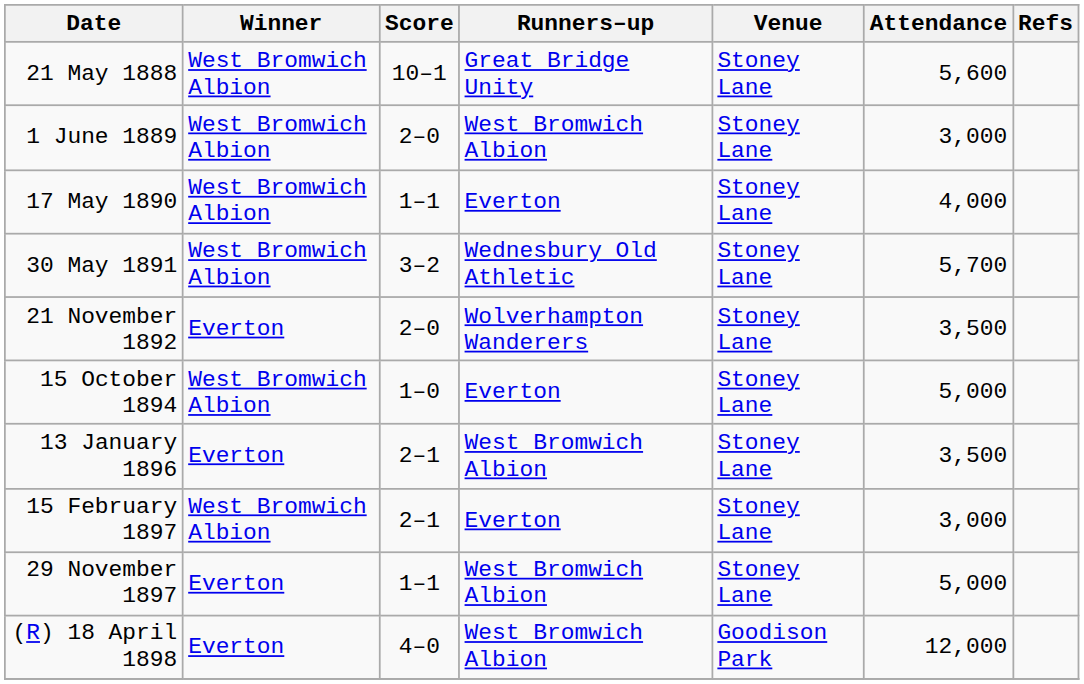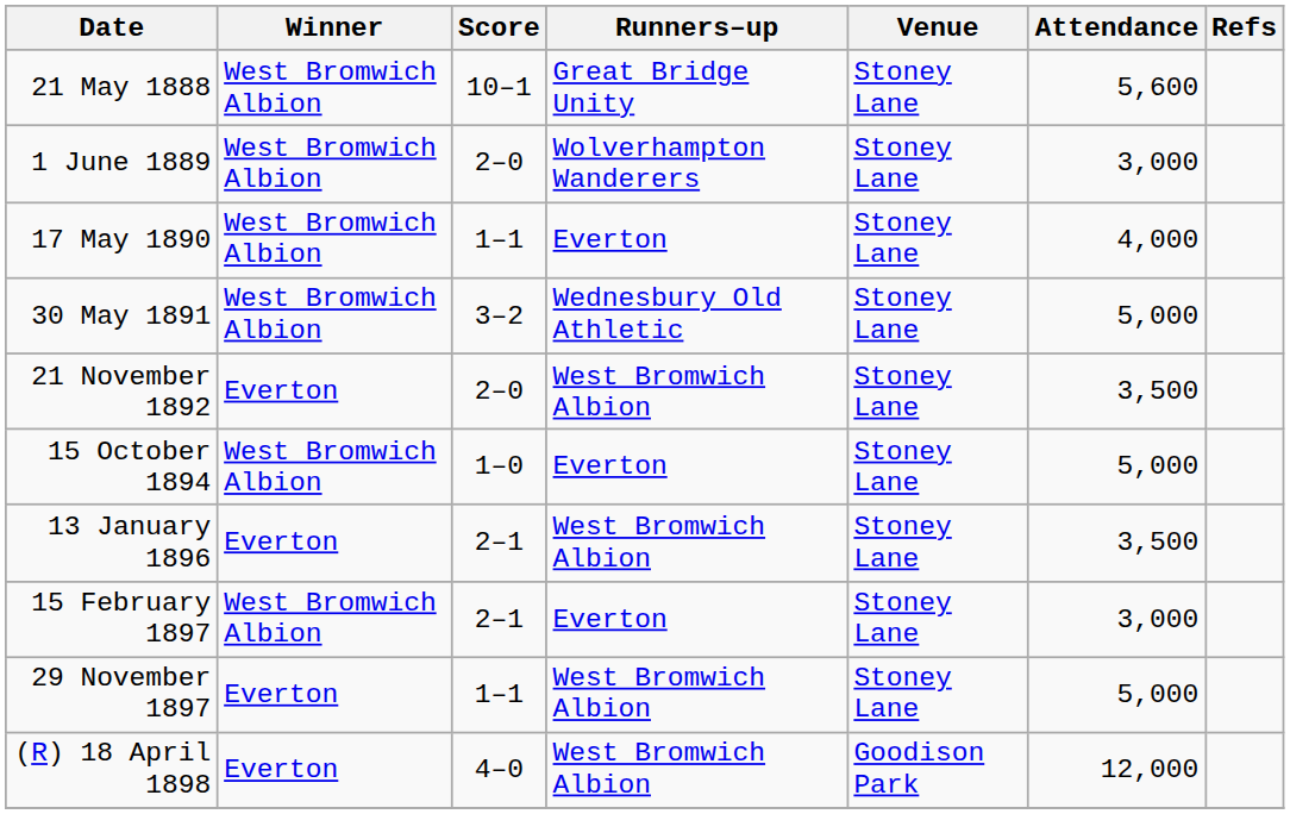1 June 1889 | Runners–up: West Bromwich Albion -> Wolverhampton Wanderers
30 May 1891 | Attendance: 5,700 -> 5,000
21 November 1892 | Runners–up: Wolverhampton Wanderers -> West Bromwich Albion
